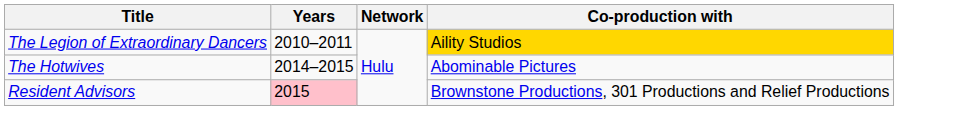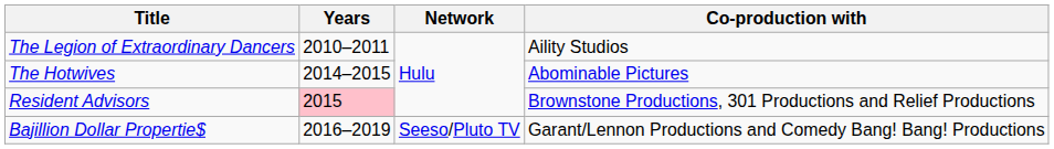The Legion of Extraordinary Dancers | Co-production with: gold background -> no background
+ row: Bajillion Dollar Propertie$ | 2016–2019 | Seeso/Pluto TV | Garant/Lennon Productions and Comedy Bang! Bang! Productions
